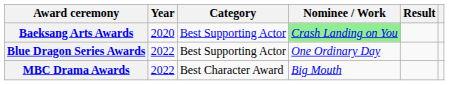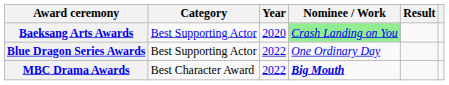columns swapped: Year <-> Category
MBC Drama Awards | Nominee / Work: normal -> bold
